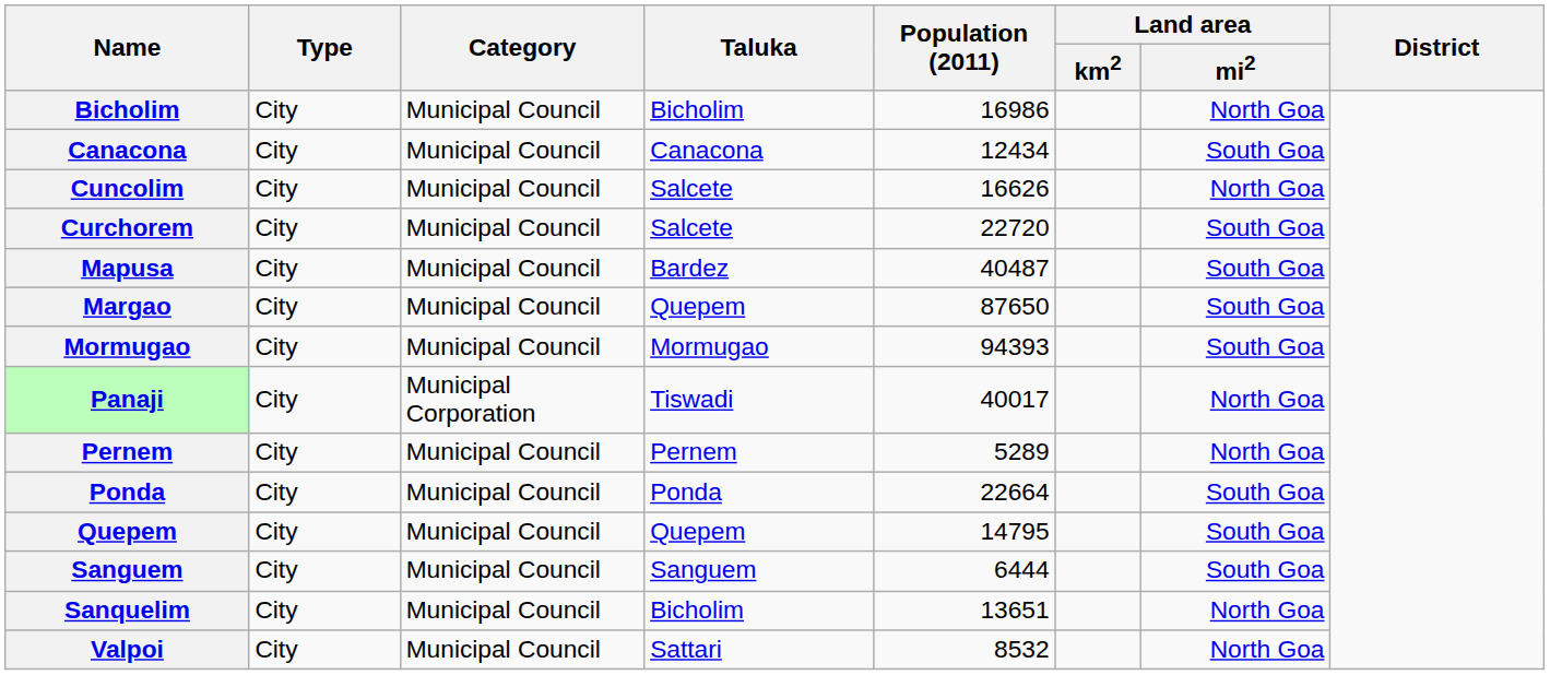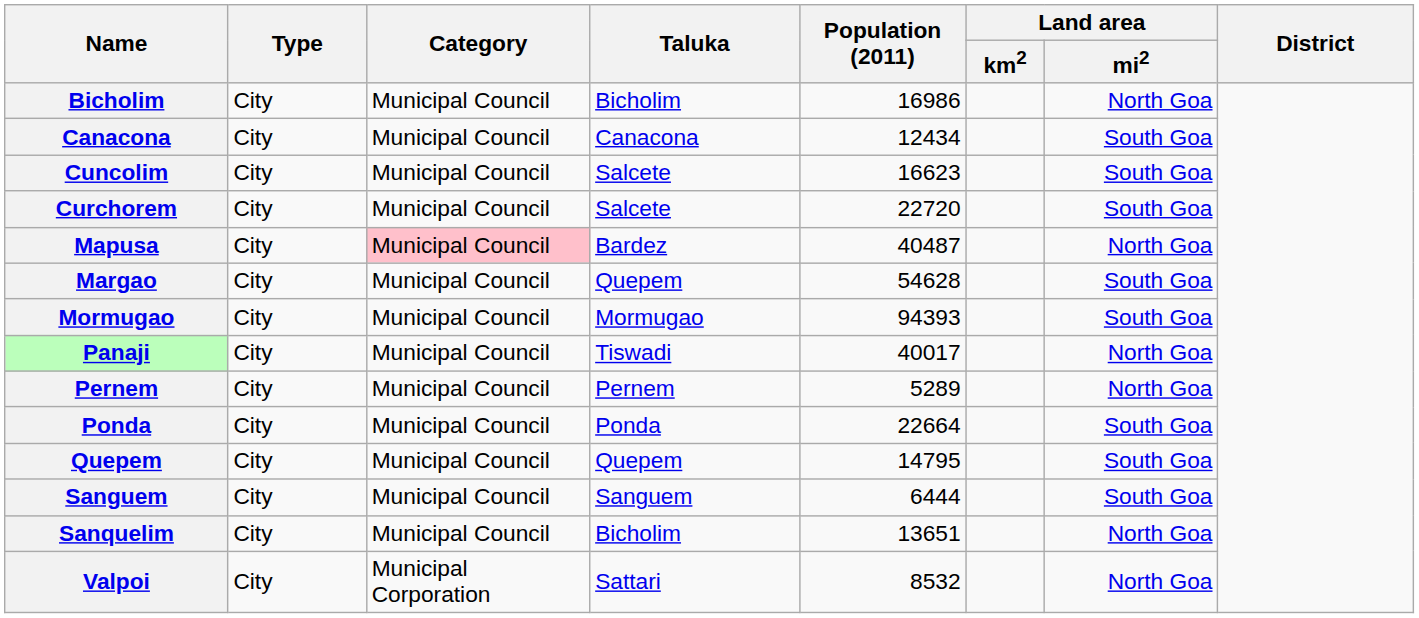Cuncolim | Population (2011): 16626 -> 16623
Cuncolim | Land area / mi2: North Goa -> South Goa
Mapusa | Category: no background -> pink background
Mapusa | Land area / mi2: South Goa -> North Goa
Margao | Population (2011): 87650 -> 54628
Panaji | Category: Municipal Corporation -> Municipal Council
Valpoi | Category: Municipal Council -> Municipal Corporation
